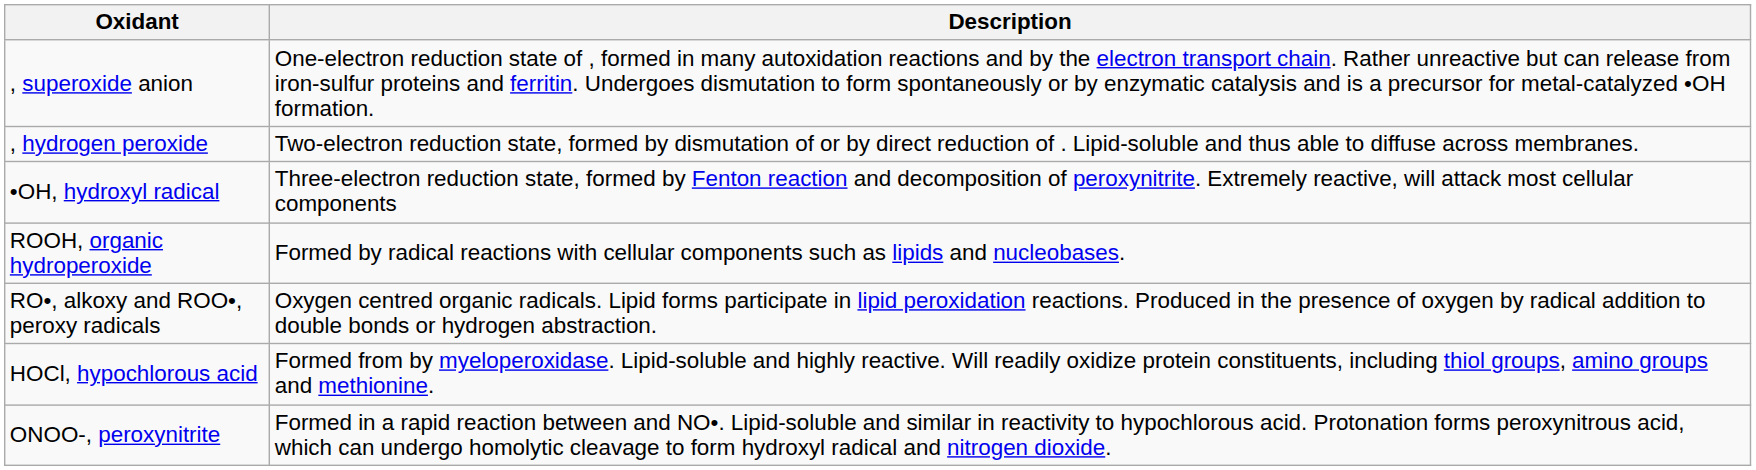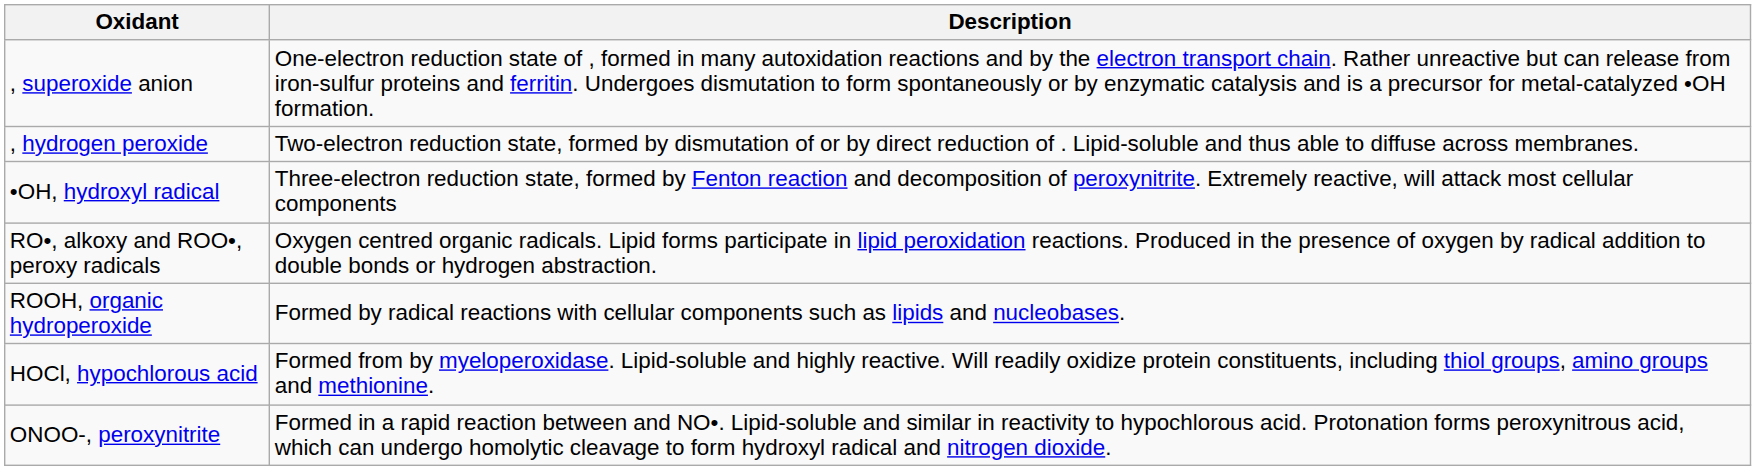rows swapped: ROOH, organic hydroperoxide <-> RO•, alkoxy and ROO•, peroxy radicals
